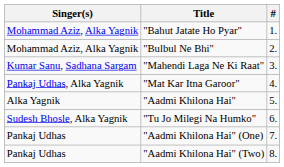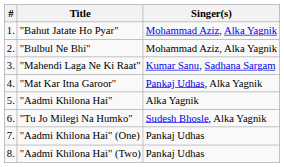columns swapped: # <-> Singer(s)
